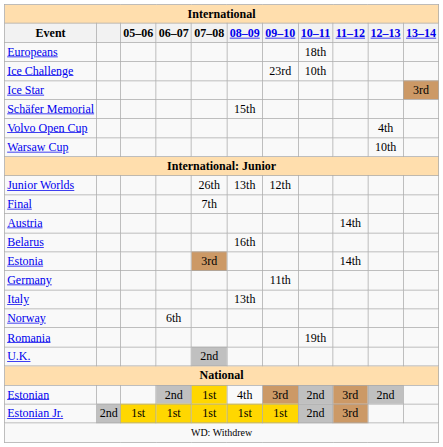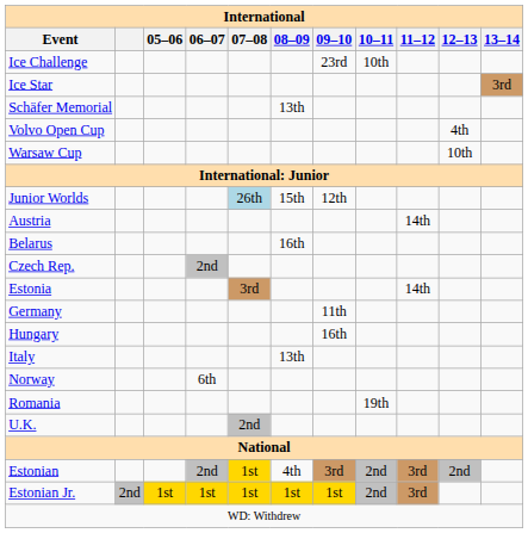- row: Europeans | 18th
Schäfer Memorial | 08–09: 15th -> 13th
Junior Worlds | 07–08: no background -> lightblue background
Junior Worlds | 08–09: 13th -> 15th
- row: Final | 7th
+ row: Czech Rep. | 2nd
+ row: Hungary | 16th
